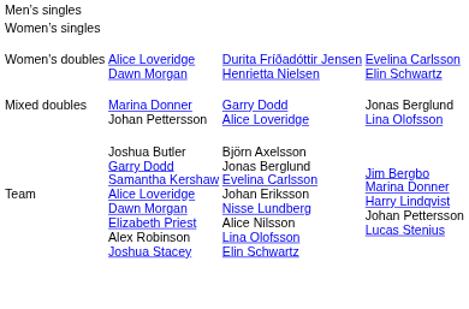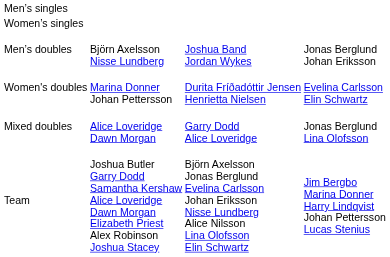+ row: Men’s doubles | Björn Axelsson Nisse Lundberg | Joshua Band Jordan Wykes | Jonas Berglund Johan Eriksson
Women's doubles | column 2: Alice Loveridge Dawn Morgan -> Marina Donner Johan Pettersson
Mixed doubles | column 2: Marina Donner Johan Pettersson -> Alice Loveridge Dawn Morgan
